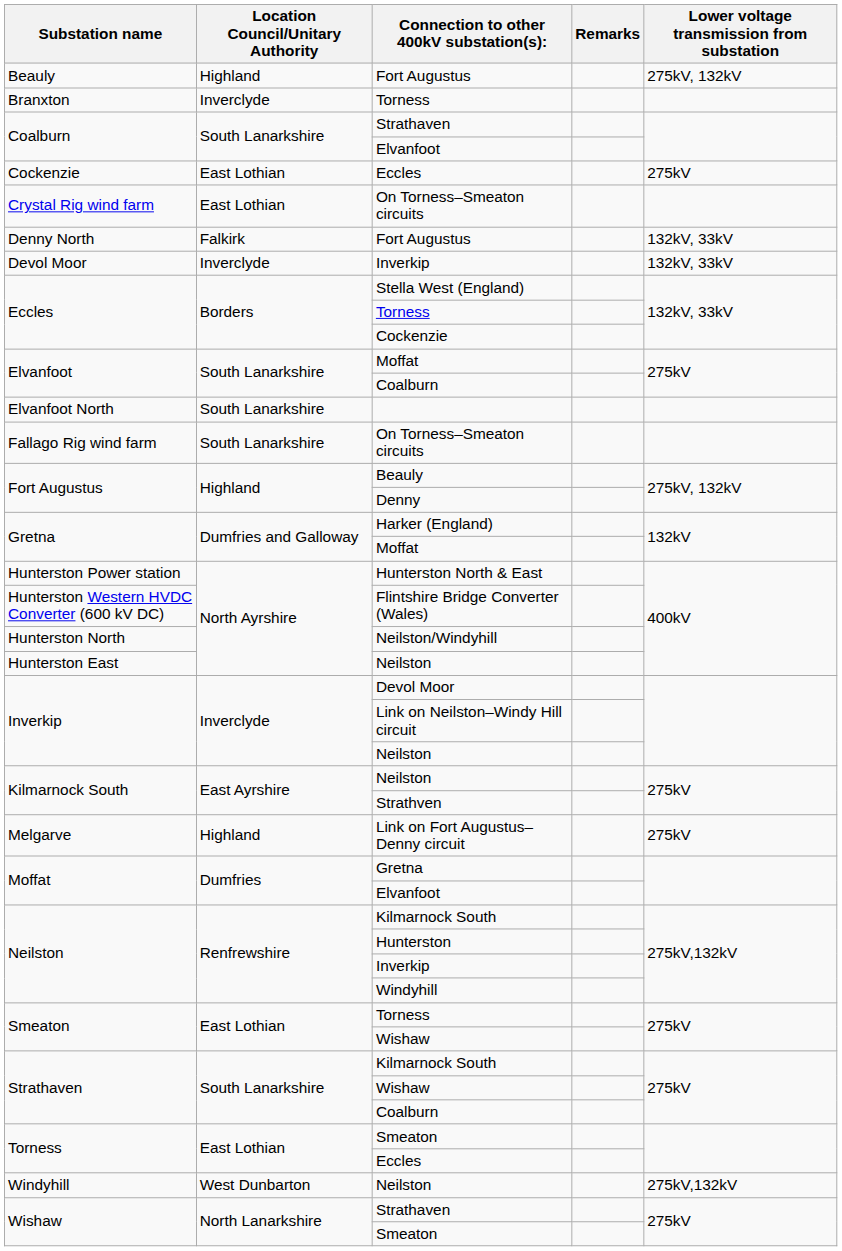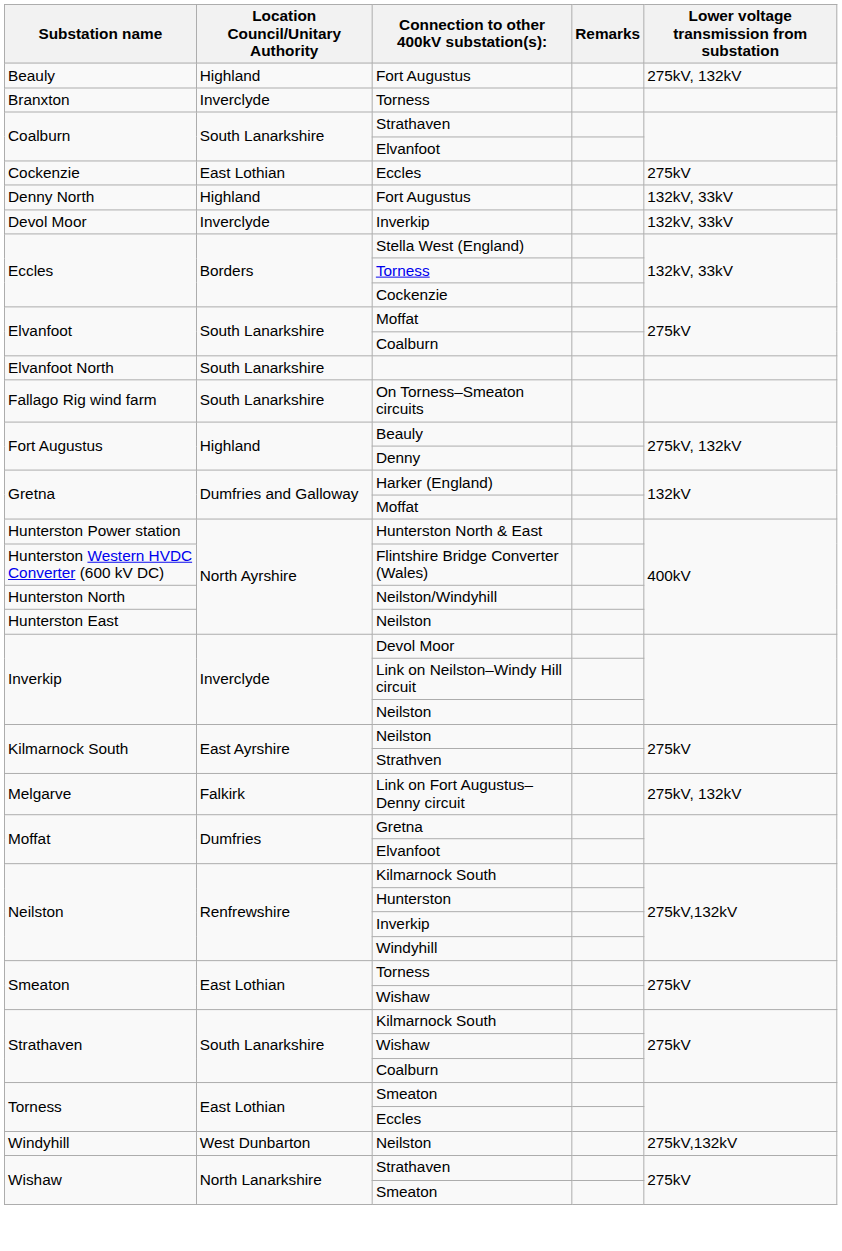- row: Crystal Rig wind farm | East Lothian | On Torness–Smeaton circuits
Denny North / Fort Augustus | Location Council/Unitary Authority: Falkirk -> Highland
Link on Fort Augustus–Denny circuit | Location Council/Unitary Authority: Highland -> Falkirk
Link on Fort Augustus–Denny circuit | Lower voltage transmission from substation: 275kV -> 275kV, 132kV
